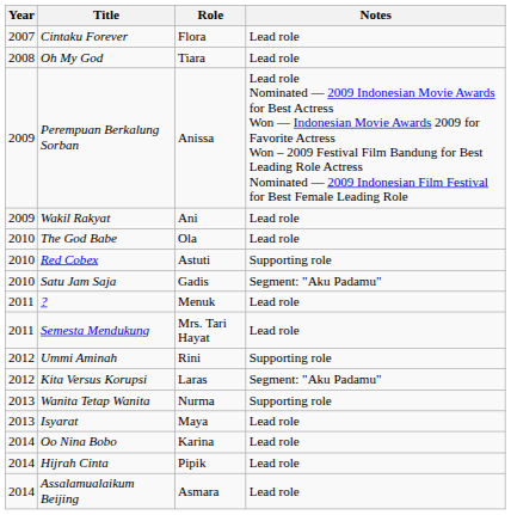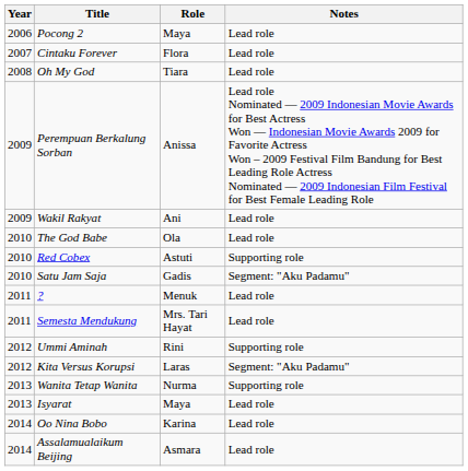+ row: 2006 | Pocong 2 | Maya | Lead role
- row: 2014 | Hijrah Cinta | Pipik | Lead role
